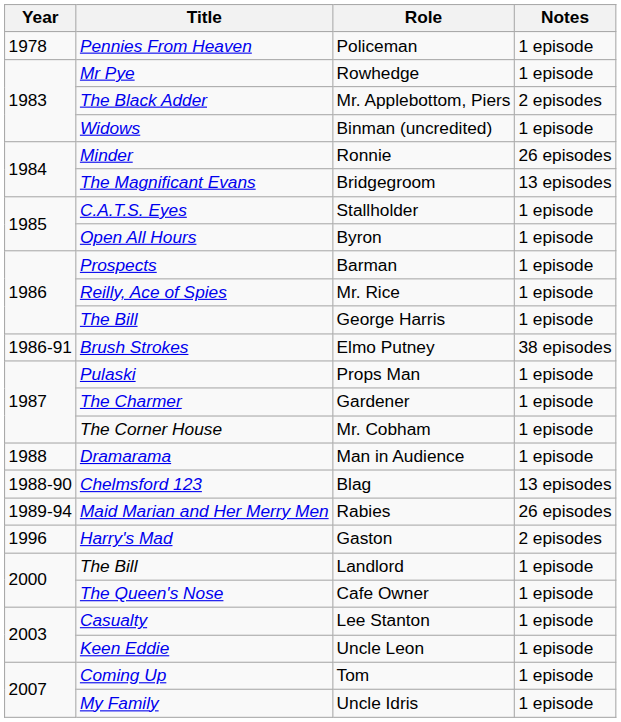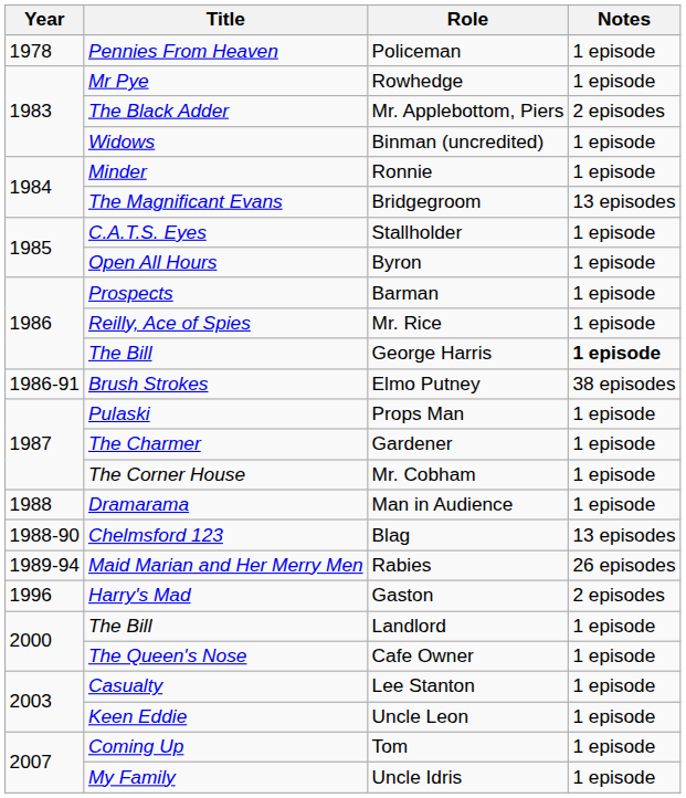Ronnie | Notes: 26 episodes -> 1 episode
George Harris | Notes: normal -> bold
